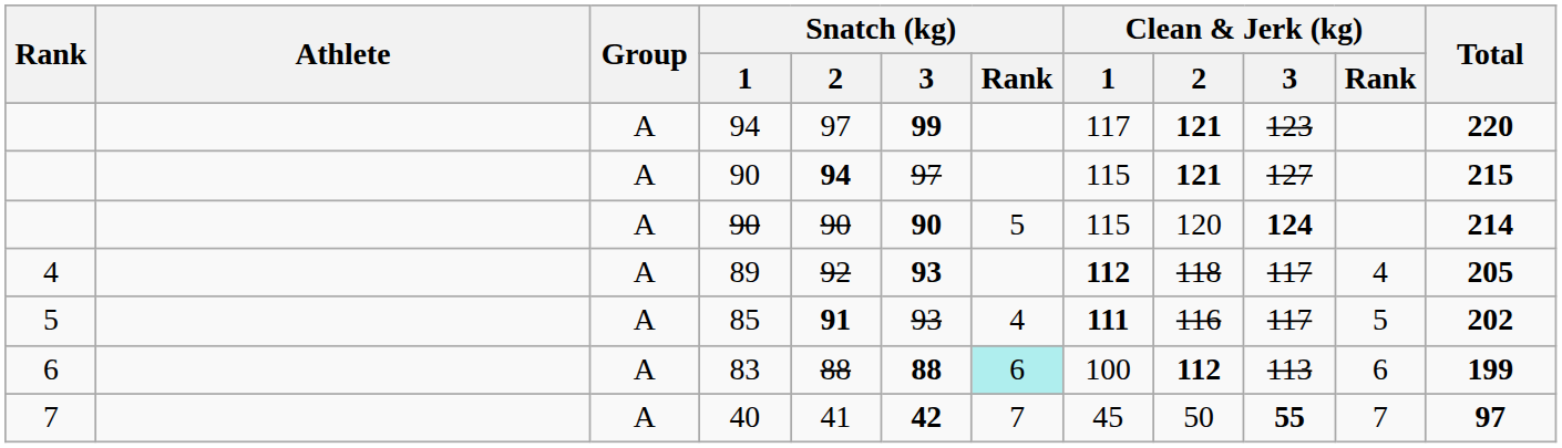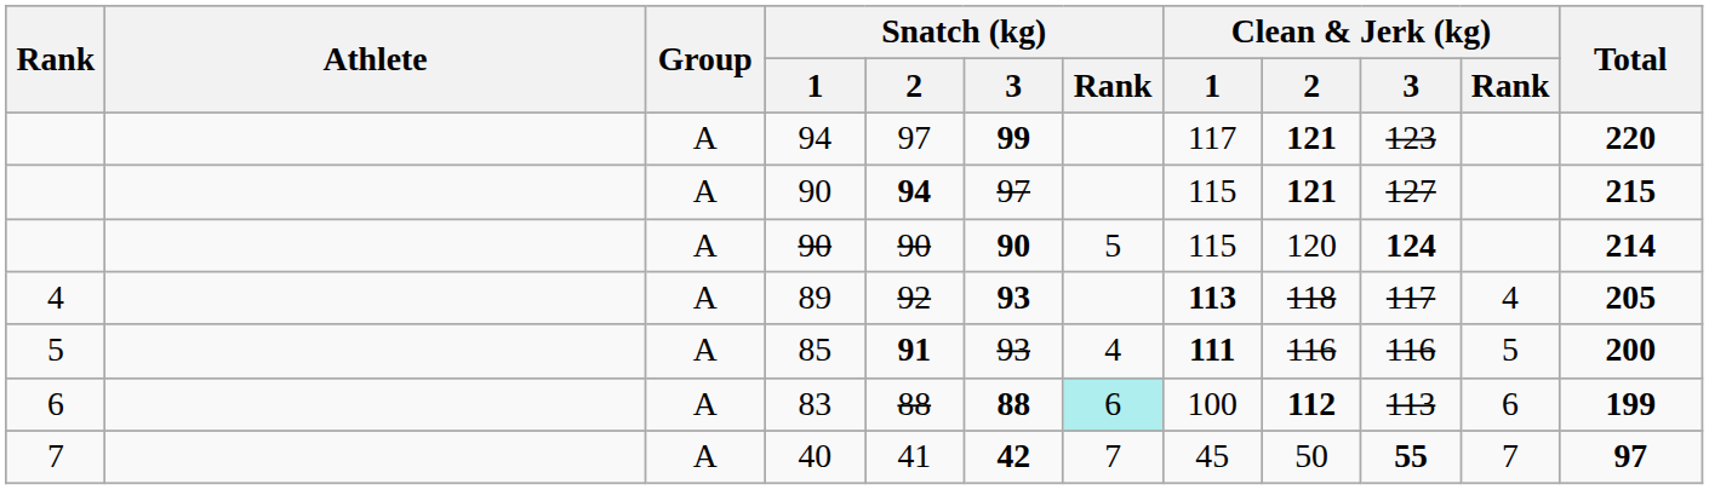89 | Clean & Jerk (kg) / 1: 112 -> 113
85 | Clean & Jerk (kg) / 3: 117 -> 116
85 | Total: 202 -> 200
